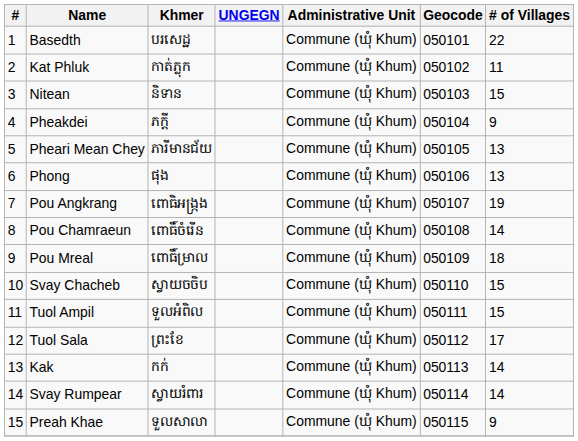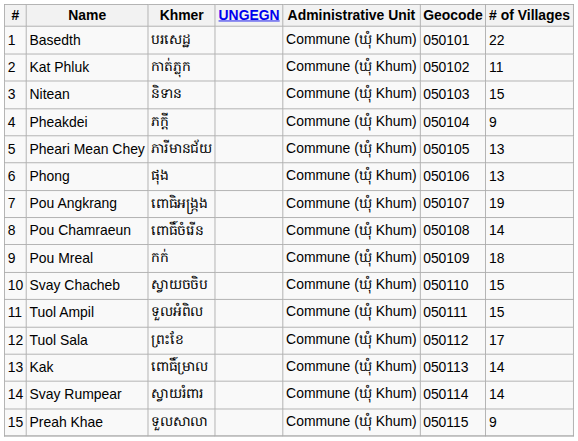Pou Mreal | Khmer: ពោធិ៍ម្រាល -> កក់
Kak | Khmer: កក់ -> ពោធិ៍ម្រាល
